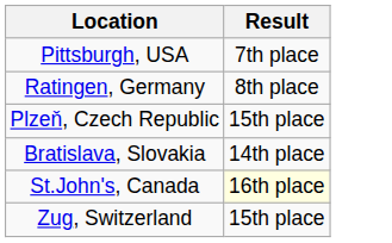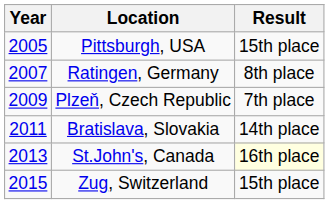+ column: Year | 2005 | 2007 | 2009 | 2011 | 2013 | 2015
Pittsburgh, USA | Result: 7th place -> 15th place
Plzeň, Czech Republic | Result: 15th place -> 7th place
